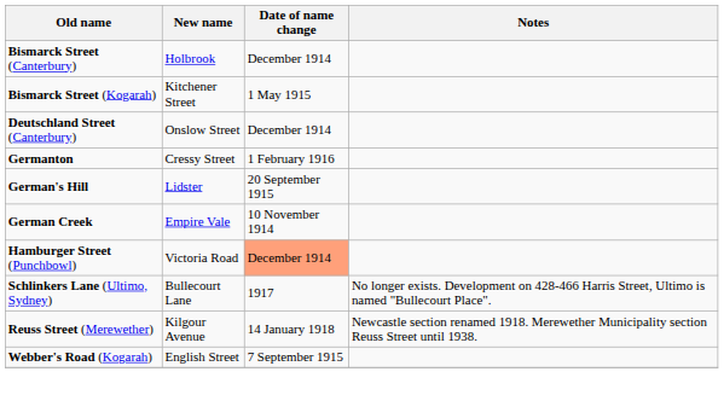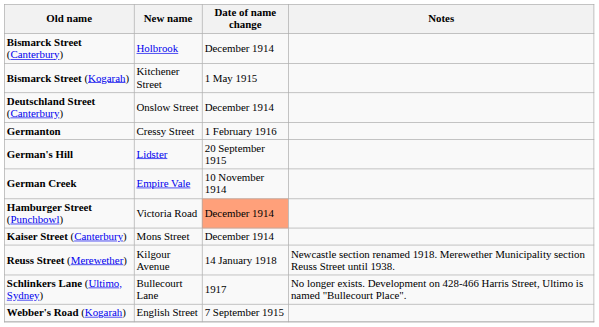+ row: Kaiser Street (Canterbury) | Mons Street | December 1914
rows swapped: Reuss Street (Merewether) <-> Schlinkers Lane (Ultimo, Sydney)
